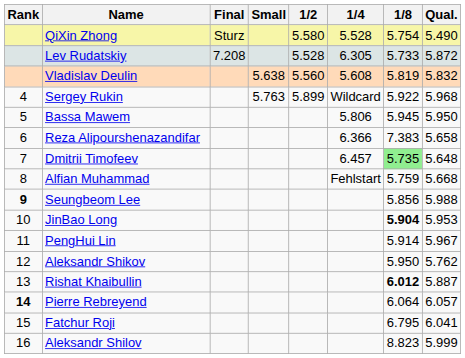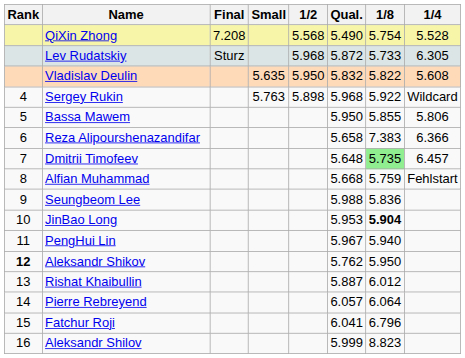columns swapped: 1/4 <-> Qual.
QiXin Zhong | Final: Sturz -> 7.208
QiXin Zhong | 1/2: 5.580 -> 5.568
Lev Rudatskiy | Final: 7.208 -> Sturz
Lev Rudatskiy | 1/2: 5.528 -> 5.968
Vladislav Deulin | Small: 5.638 -> 5.635
Vladislav Deulin | 1/2: 5.560 -> 5.950
Vladislav Deulin | 1/8: 5.819 -> 5.822
Sergey Rukin | 1/2: 5.899 -> 5.898
Bassa Mawem | 1/8: 5.945 -> 5.855
Seungbeom Lee | Rank: bold -> normal
Seungbeom Lee | 1/8: 5.856 -> 5.836
PengHui Lin | 1/8: 5.914 -> 5.940
Aleksandr Shikov | Rank: normal -> bold
Rishat Khaibullin | 1/8: bold -> normal
Pierre Rebreyend | Rank: bold -> normal
Fatchur Roji | 1/8: 6.795 -> 6.796
